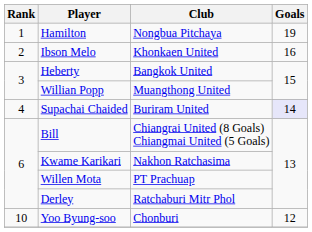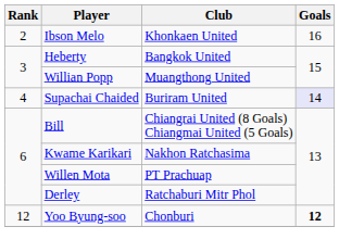- row: 1 | Hamilton | Nongbua Pitchaya | 19
Yoo Byung-soo | Rank: 10 -> 12
Yoo Byung-soo | Goals: normal -> bold
